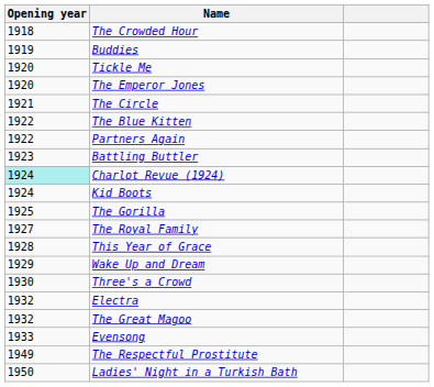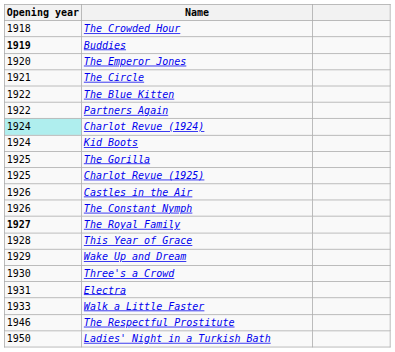Buddies | Opening year: normal -> bold
- row: 1920 | Tickle Me
- row: 1923 | Battling Buttler
+ row: 1925 | Charlot Revue (1925)
+ row: 1926 | Castles in the Air
+ row: 1926 | The Constant Nymph
The Royal Family | Opening year: normal -> bold
Electra | Opening year: 1932 -> 1931
- row: 1932 | The Great Magoo
- row: 1933 | Evensong
+ row: 1933 | Walk a Little Faster
The Respectful Prostitute | Opening year: 1949 -> 1946
